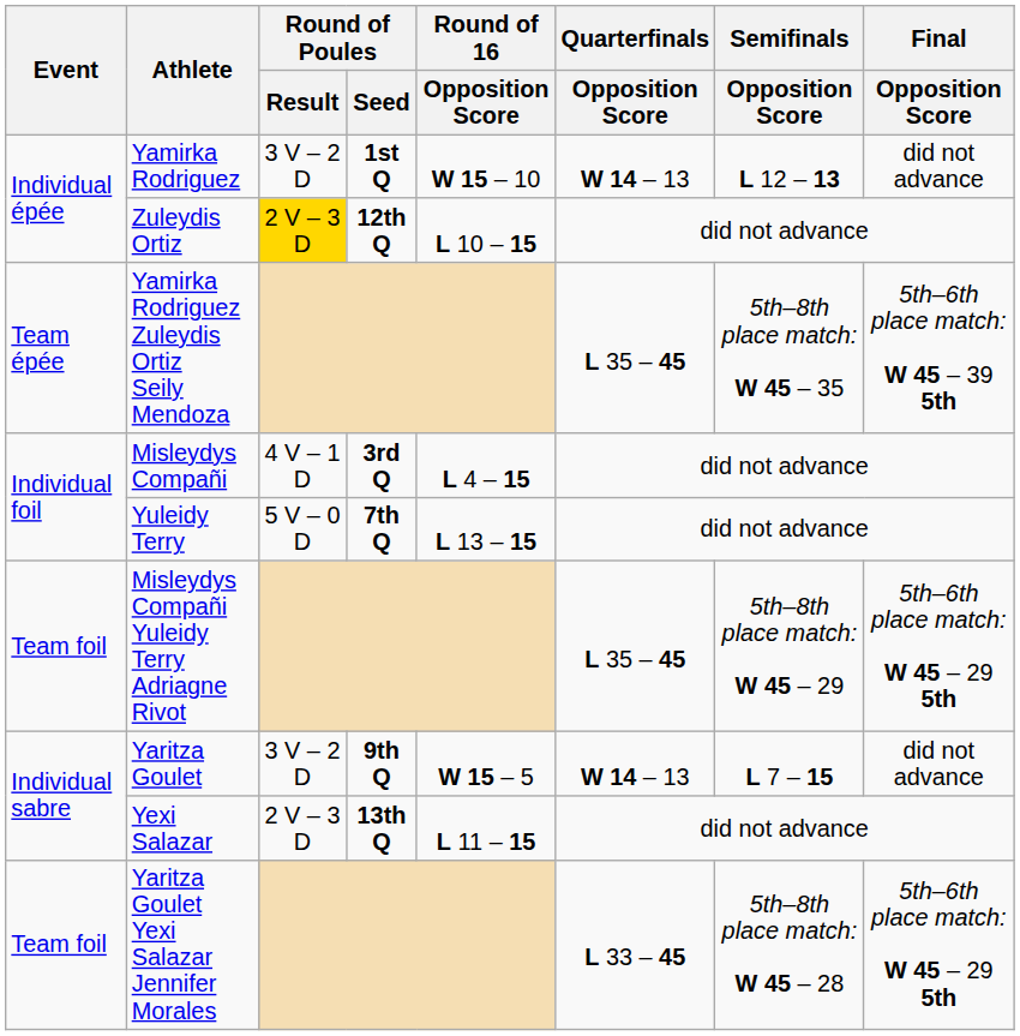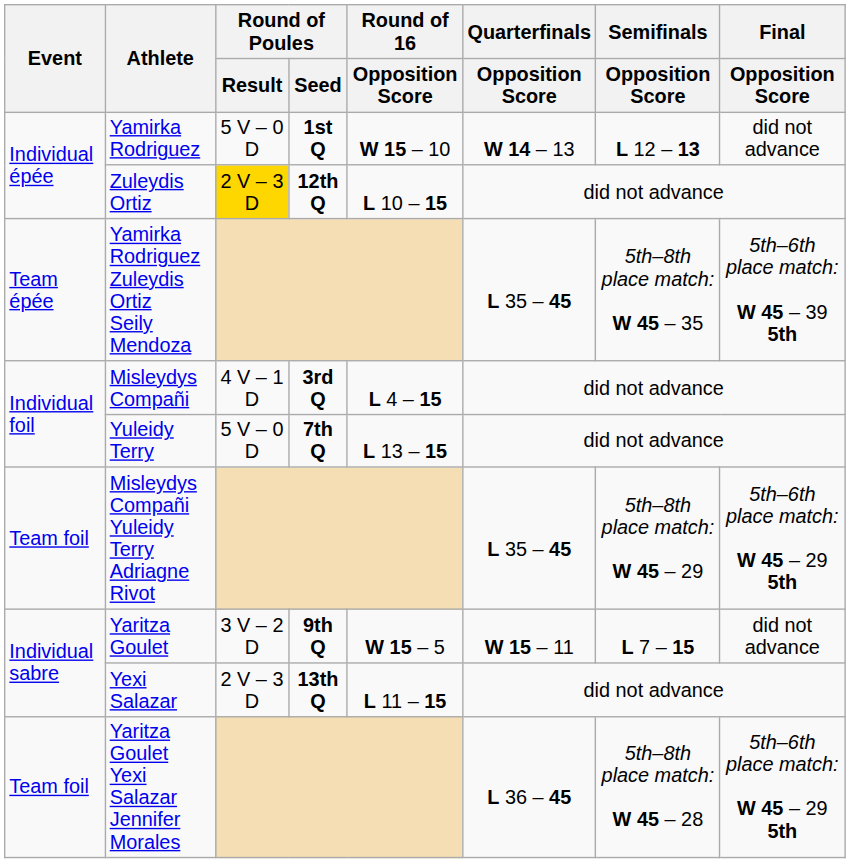Yamirka Rodriguez | Round of Poules / Result: 3 V – 2 D -> 5 V – 0 D
Yaritza Goulet | Quarterfinals / Opposition Score: W 14 – 13 -> W 15 – 11
Yaritza Goulet Yexi Salazar Jennifer Morales | Quarterfinals / Opposition Score: L 33 – 45 -> L 36 – 45
